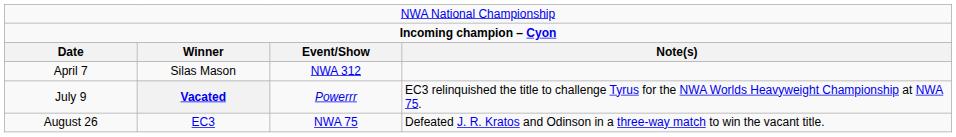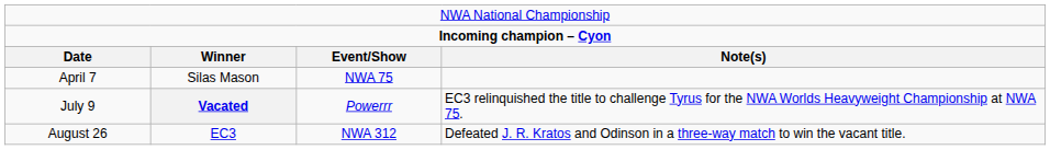April 7 | column 3: NWA 312 -> NWA 75
August 26 | column 3: NWA 75 -> NWA 312
